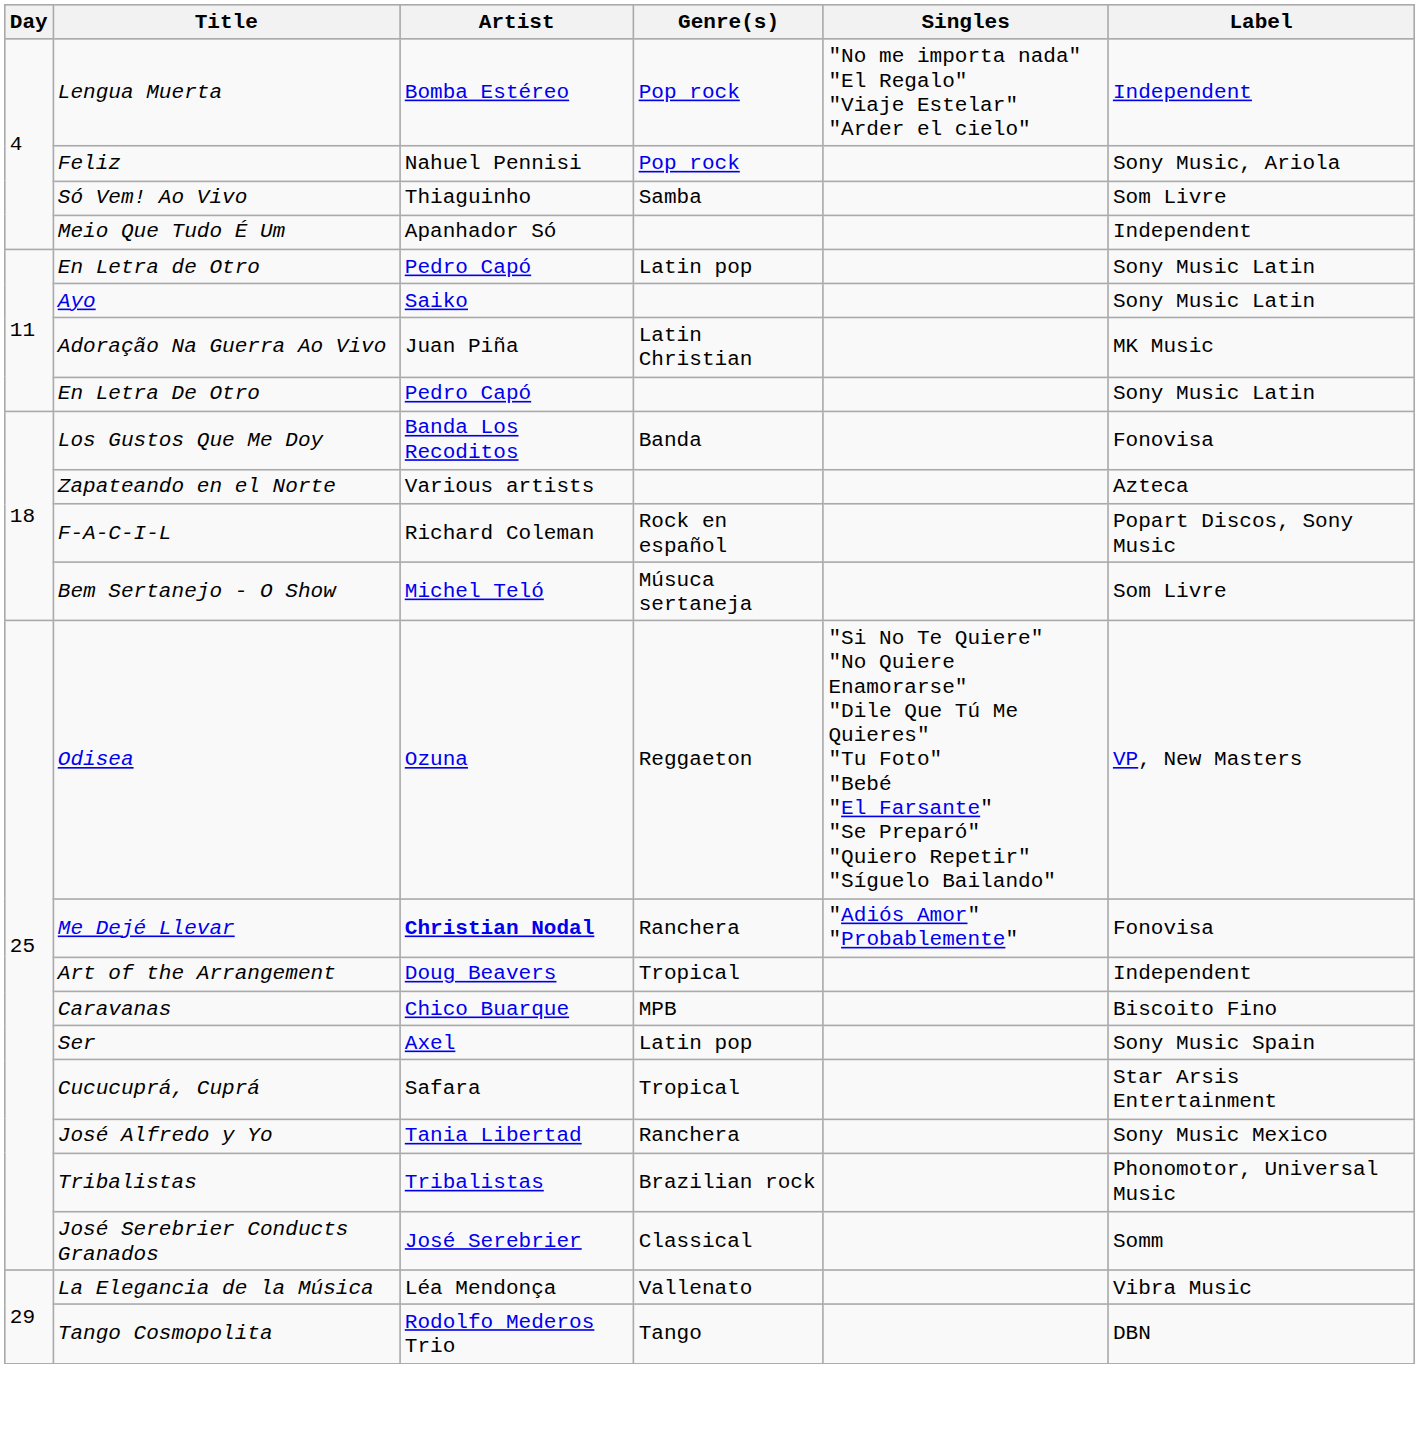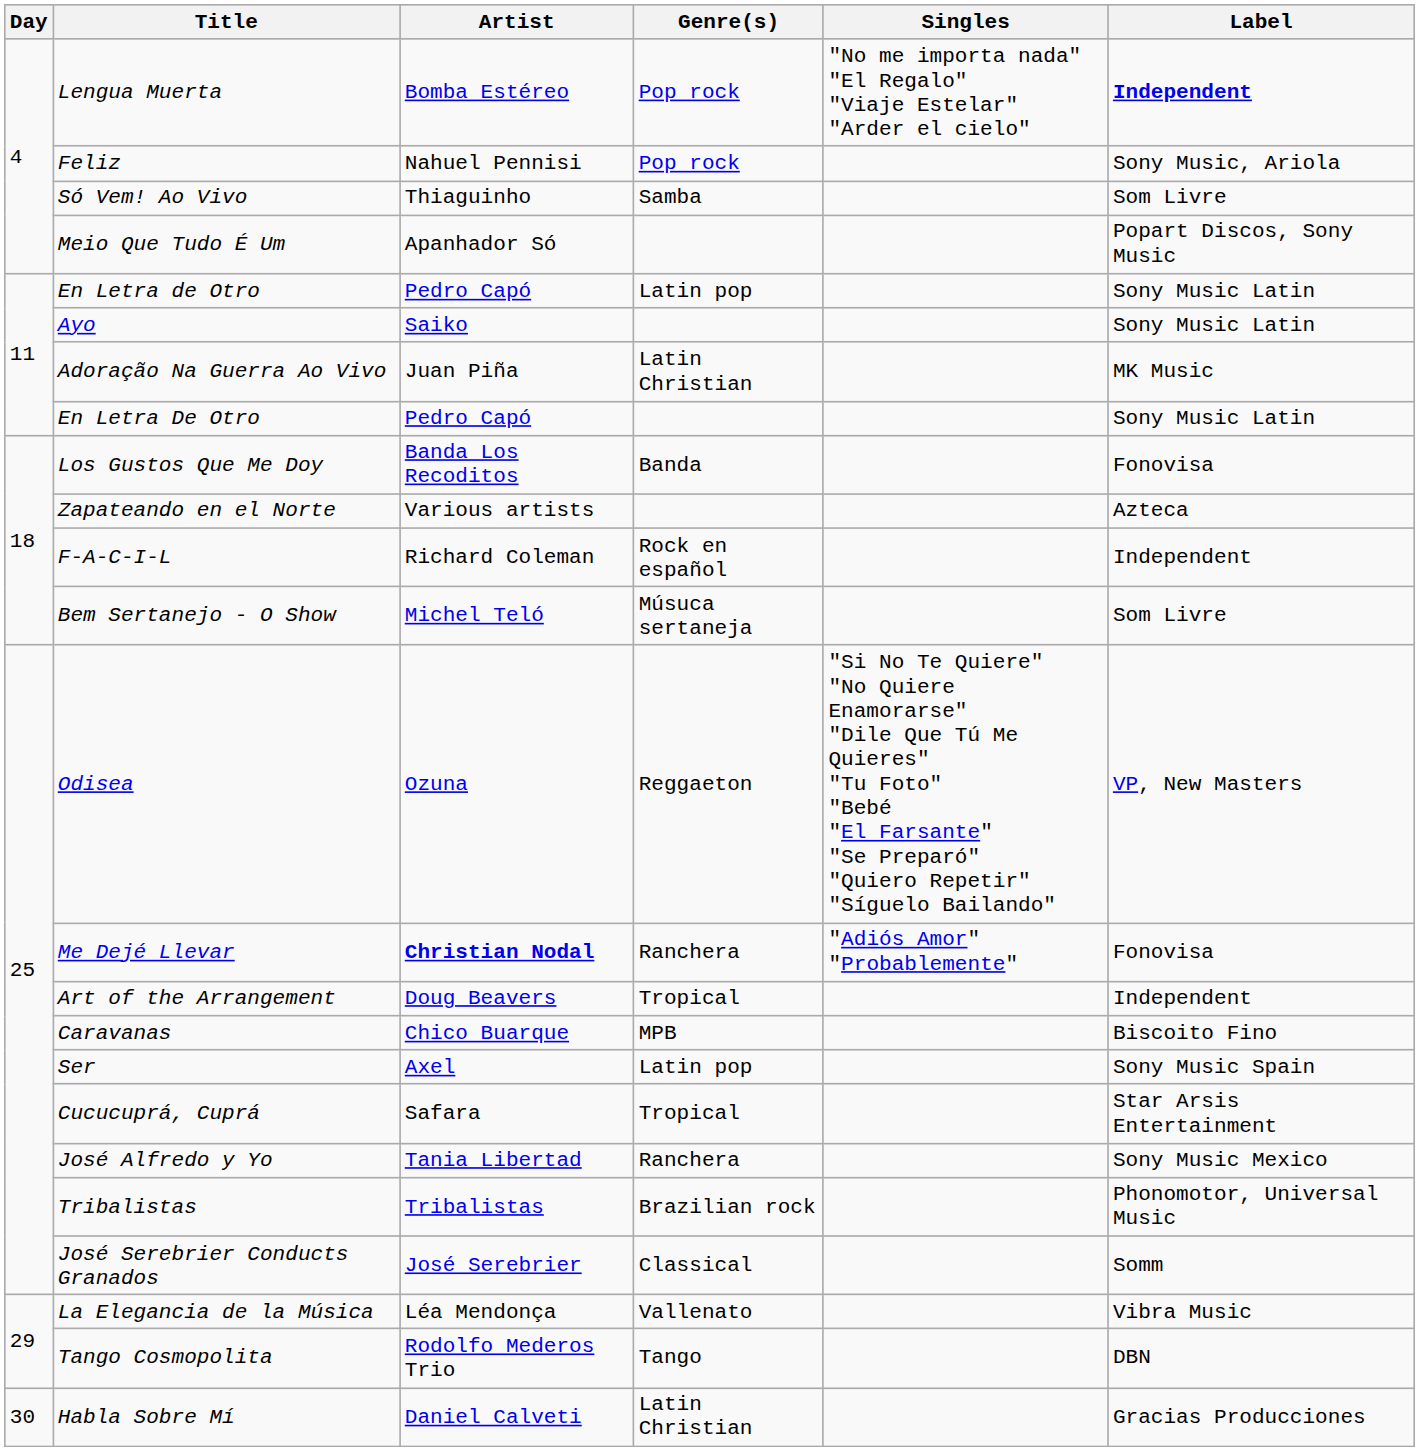Lengua Muerta | Label: normal -> bold
Meio Que Tudo É Um | Label: Independent -> Popart Discos, Sony Music
F-A-C-I-L | Label: Popart Discos, Sony Music -> Independent
+ row: 30 | Habla Sobre Mí | Daniel Calveti | Latin Christian | Gracias Producciones
